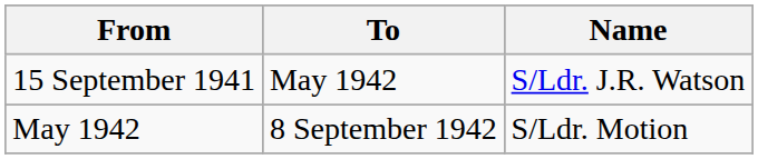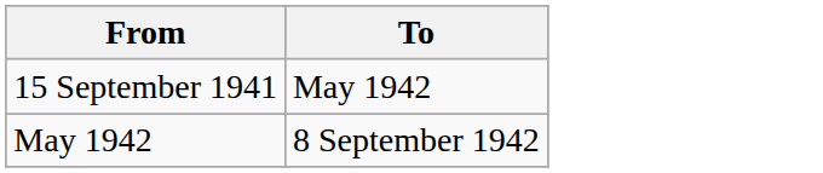- column: Name | S/Ldr. J.R. Watson | S/Ldr. Motion
